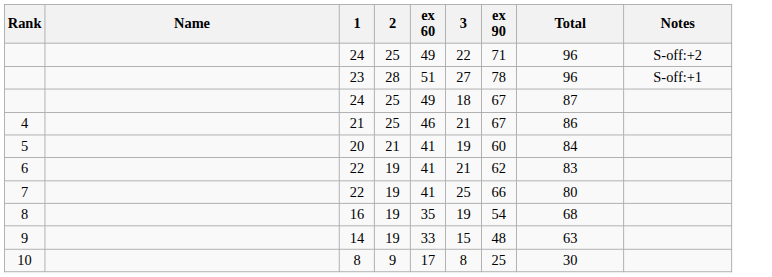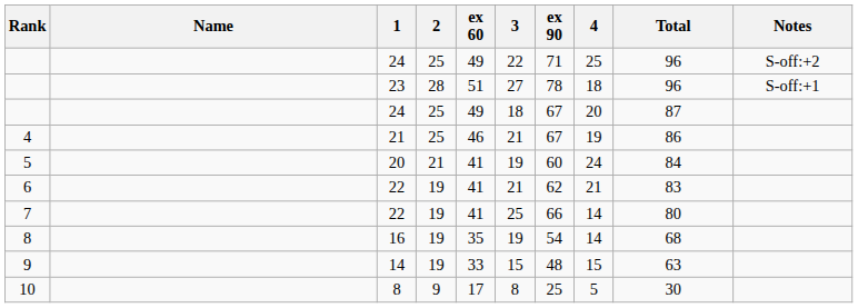+ column: 4 | 25 | 18 | 20 | 19 | 24 | 21 | 14 | 14 | 15 | 5
